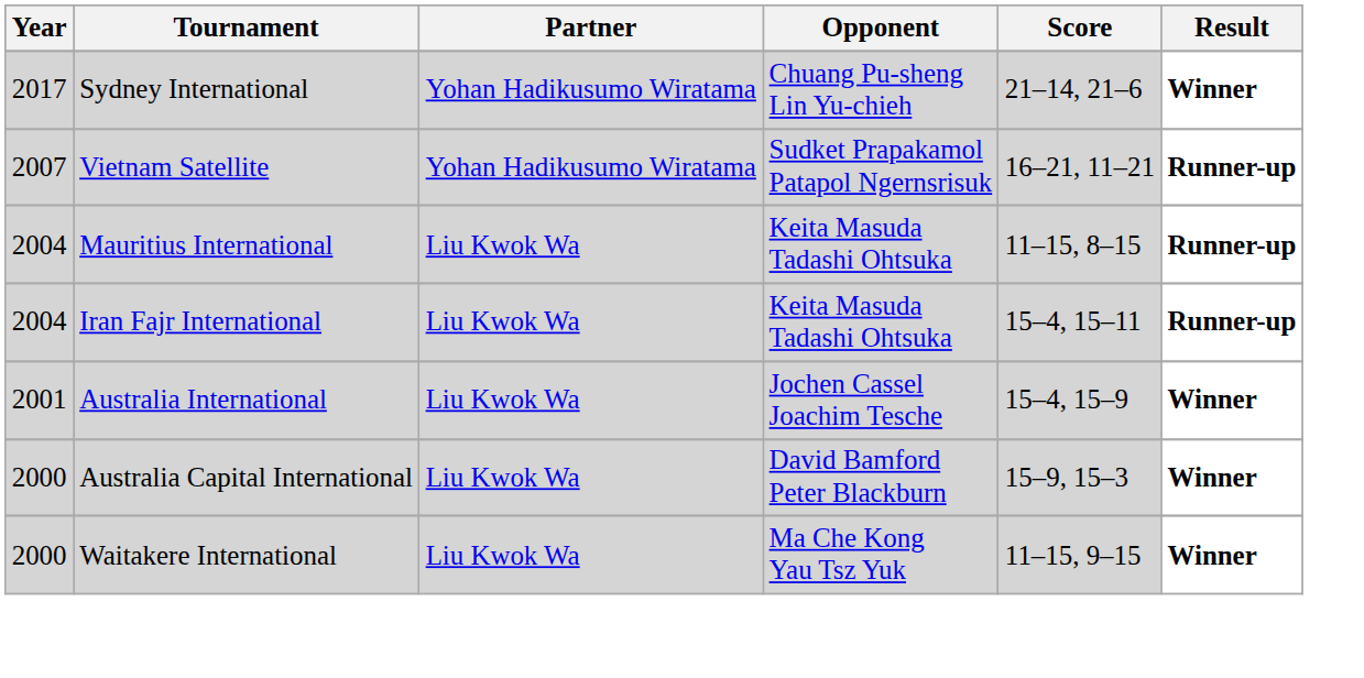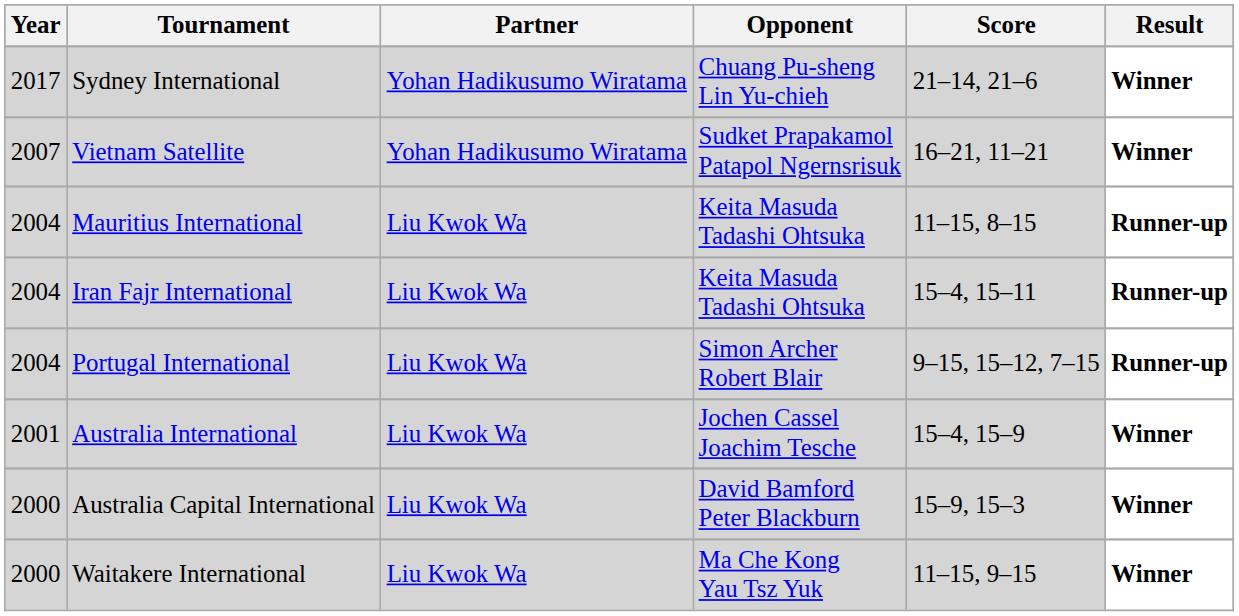Vietnam Satellite | Result: Runner-up -> Winner
+ row: 2004 | Portugal International | Liu Kwok Wa | Simon Archer Robert Blair | 9–15, 15–12, 7–15 | Runner-up
